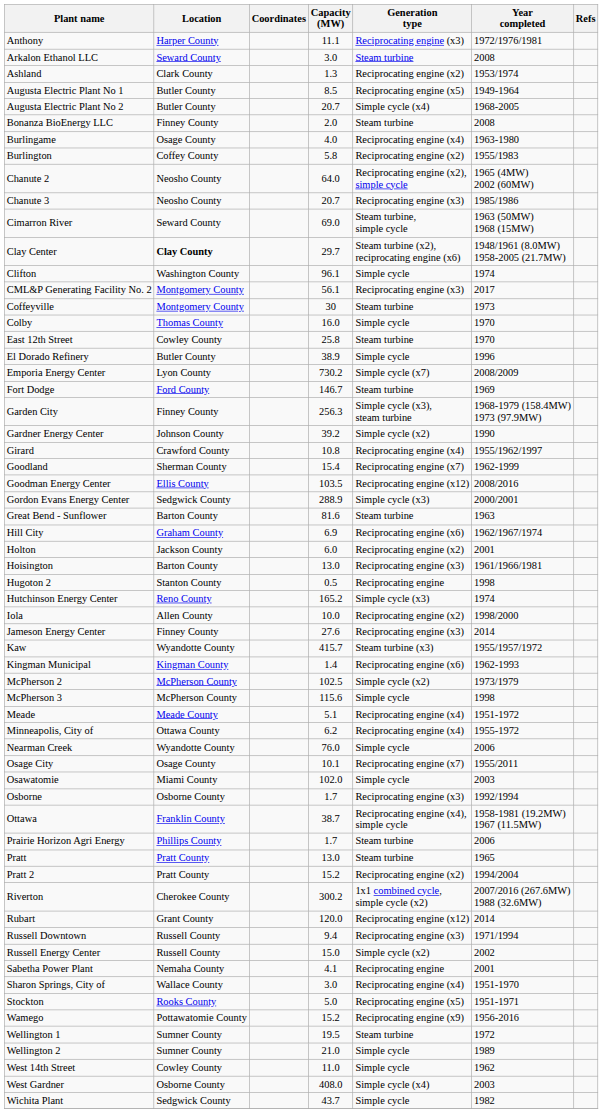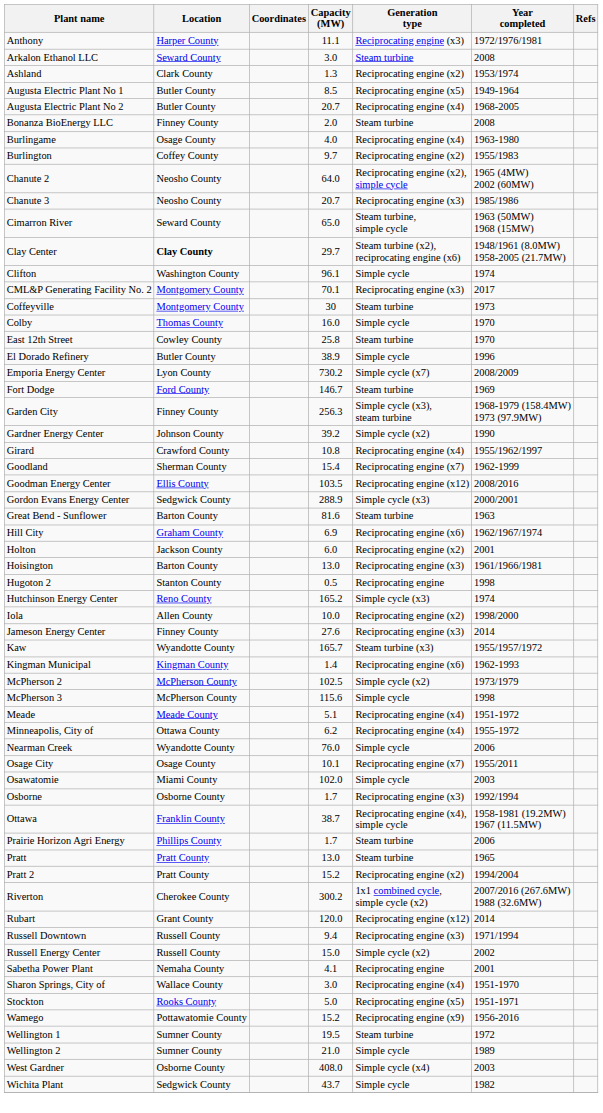Augusta Electric Plant No 2 | Generation type: Simple cycle (x4) -> Reciprocating engine (x4)
Burlington | Capacity (MW): 5.8 -> 9.7
Cimarron River | Capacity (MW): 69.0 -> 65.0
CML&P Generating Facility No. 2 | Capacity (MW): 56.1 -> 70.1
Kaw | Capacity (MW): 415.7 -> 165.7
- row: West 14th Street | Cowley County | 11.0 | Simple cycle | 1962
